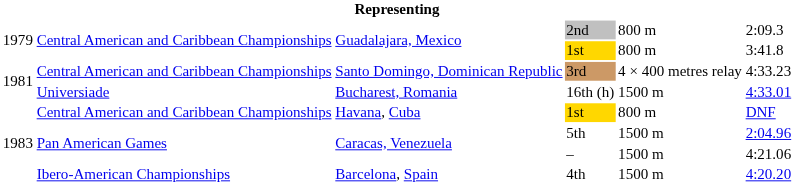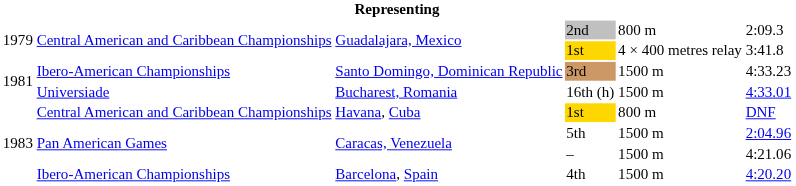Guadalajara, Mexico / 1st | column 5: 800 m -> 4 × 400 metres relay
3rd | column 2: Central American and Caribbean Championships -> Ibero-American Championships
3rd | column 5: 4 × 400 metres relay -> 1500 m
